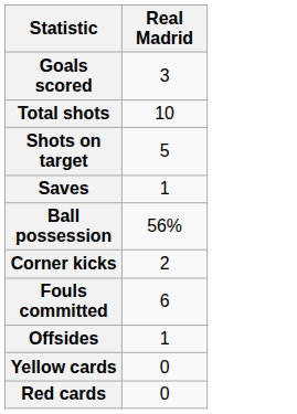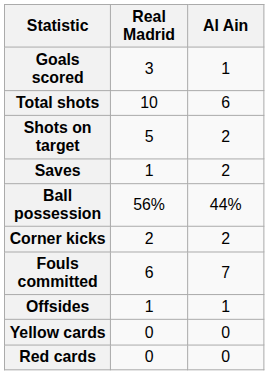+ column: Al Ain | 1 | 6 | 2 | 2 | 44% | 2 | 7 | 1 | 0 | 0
